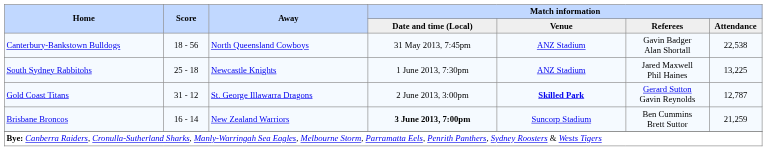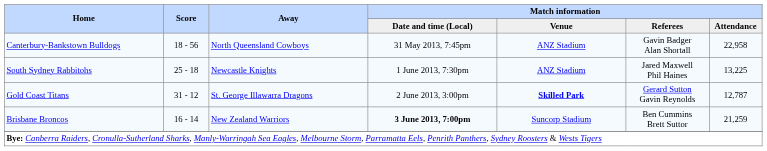Canterbury-Bankstown Bulldogs | Match information / Attendance: 22,538 -> 22,958
